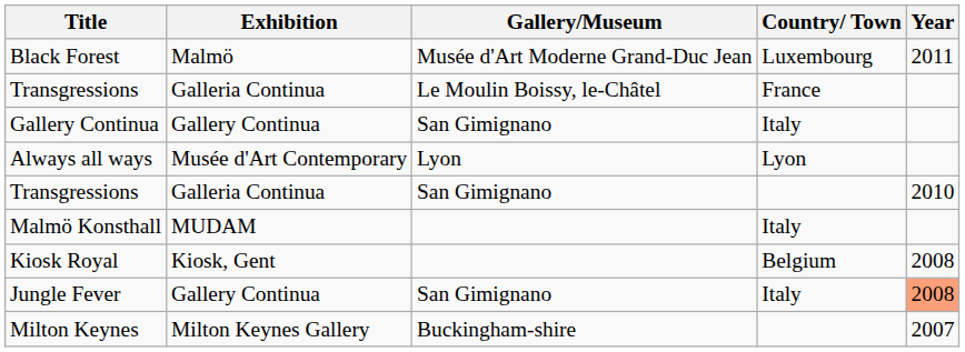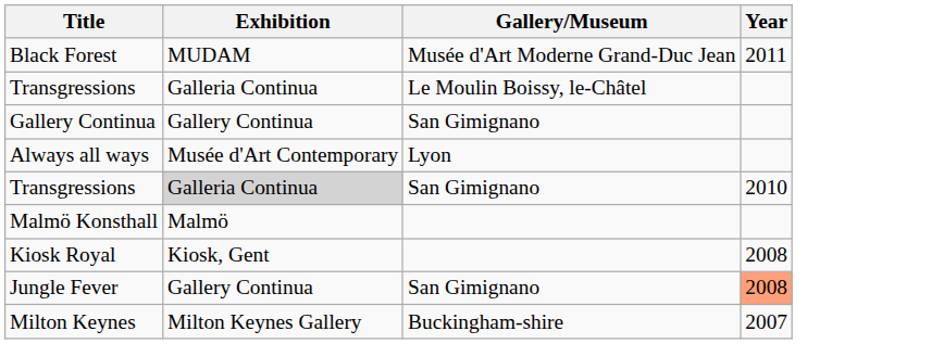- column: Country/ Town | Luxembourg | France | Italy | Lyon | Italy | Belgium | Italy
Black Forest | Exhibition: Malmö -> MUDAM
Transgressions / San Gimignano | Exhibition: no background -> lightgrey background
Malmö Konsthall | Exhibition: MUDAM -> Malmö
